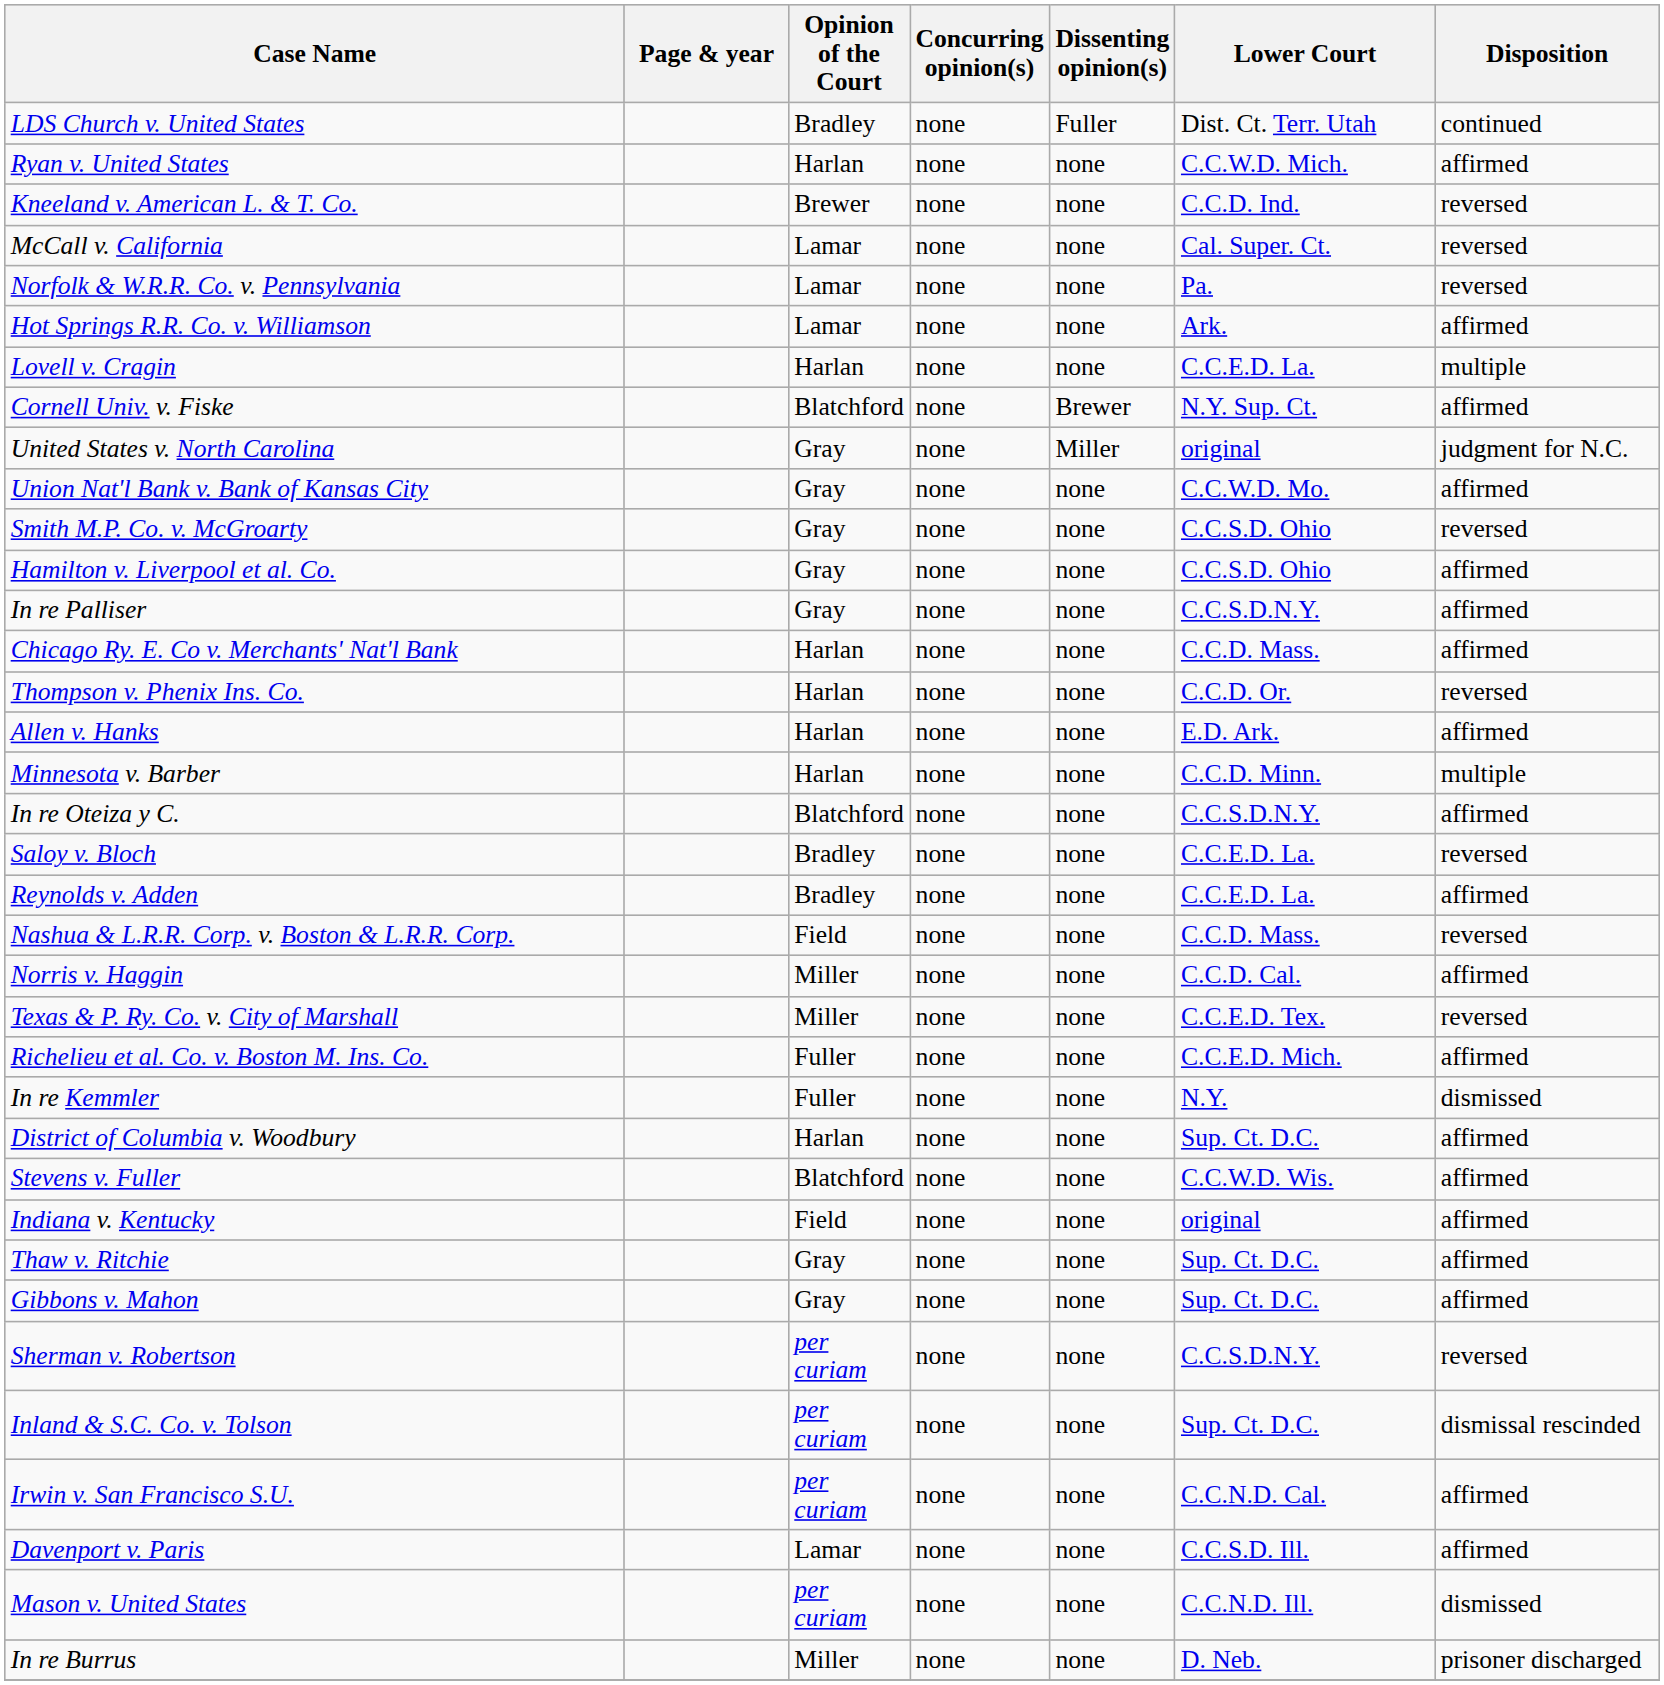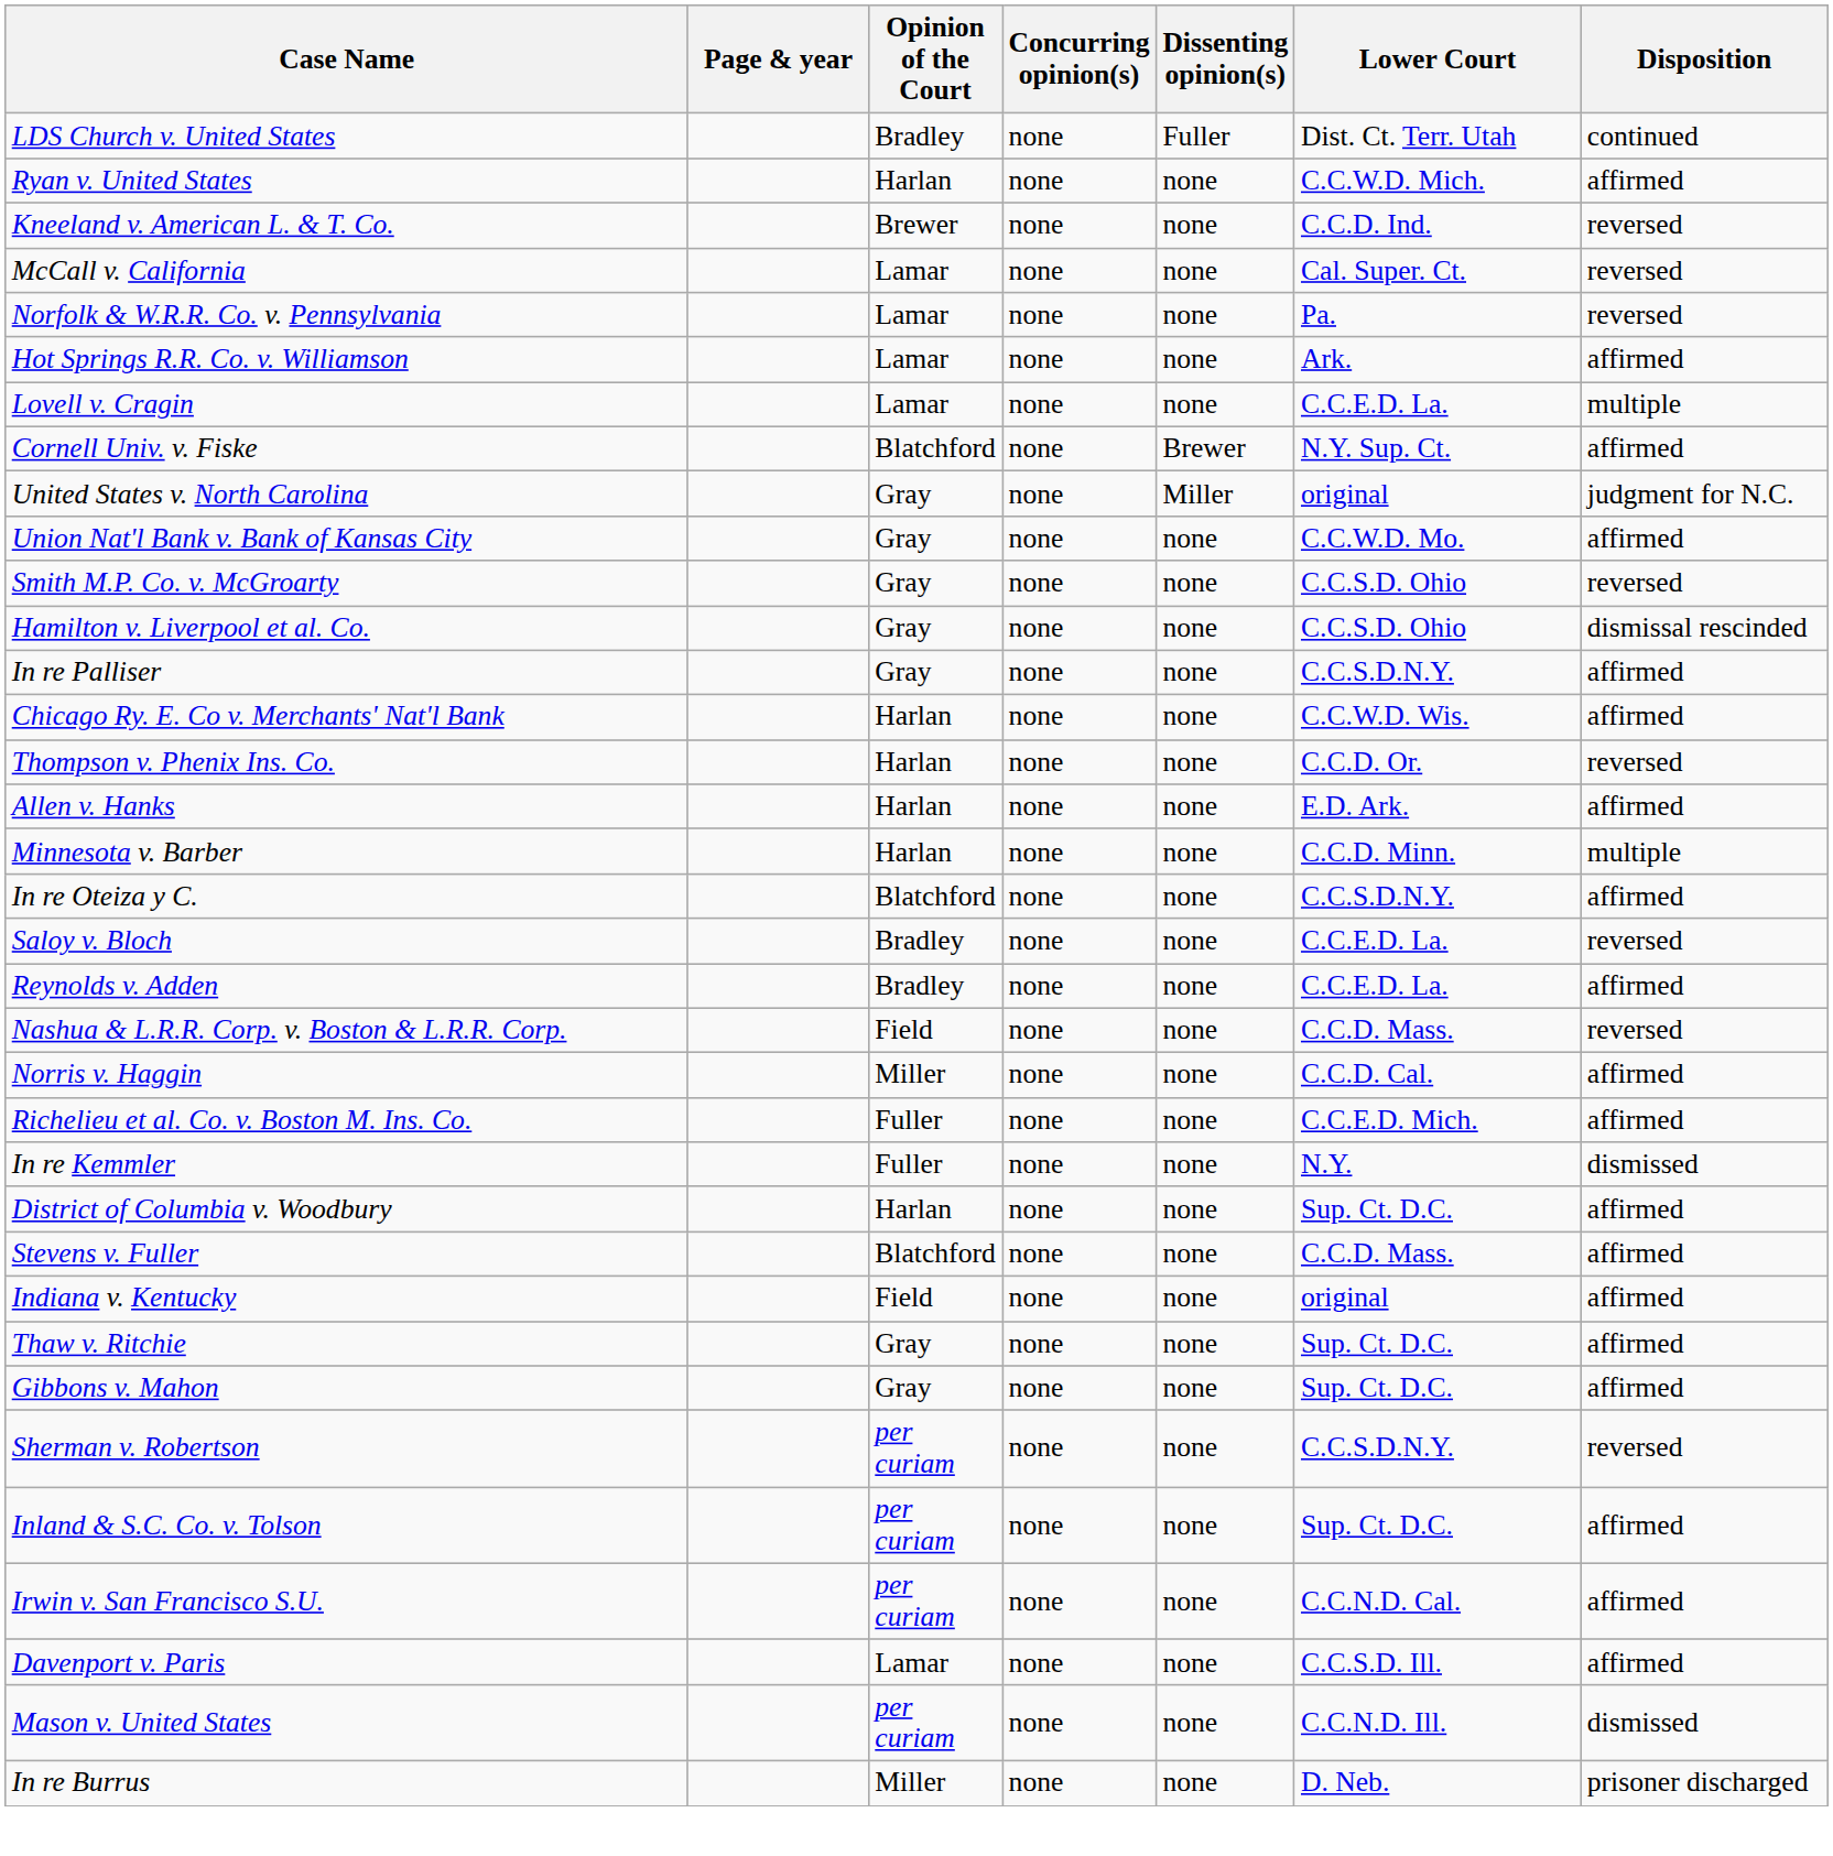Lovell v. Cragin | Opinion of the Court: Harlan -> Lamar
Hamilton v. Liverpool et al. Co. | Disposition: affirmed -> dismissal rescinded
Chicago Ry. E. Co v. Merchants' Nat'l Bank | Lower Court: C.C.D. Mass. -> C.C.W.D. Wis.
- row: Texas & P. Ry. Co. v. City of Marshall | Miller | none | none | C.C.E.D. Tex. | reversed
Stevens v. Fuller | Lower Court: C.C.W.D. Wis. -> C.C.D. Mass.
Inland & S.C. Co. v. Tolson | Disposition: dismissal rescinded -> affirmed
